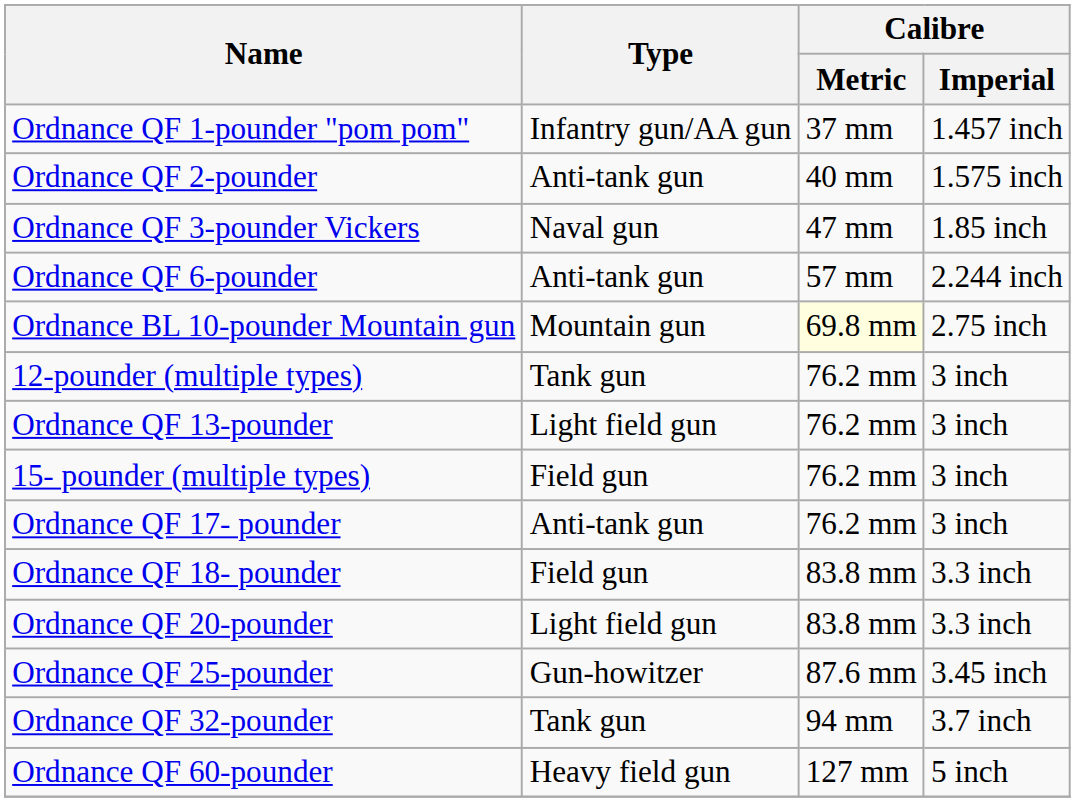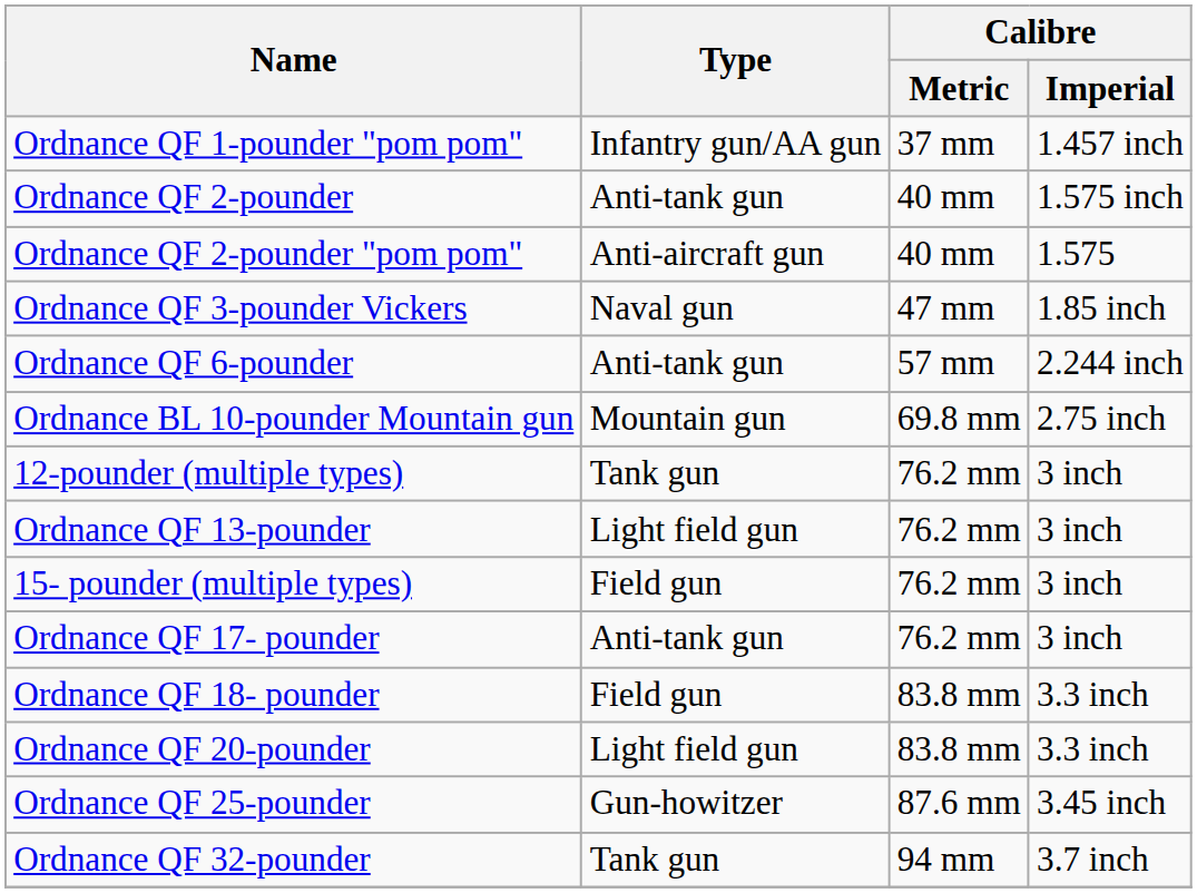+ row: Ordnance QF 2-pounder "pom pom" | Anti-aircraft gun | 40 mm | 1.575
Ordnance BL 10-pounder Mountain gun | Calibre / Metric: lightyellow background -> no background
- row: Ordnance QF 60-pounder | Heavy field gun | 127 mm | 5 inch
